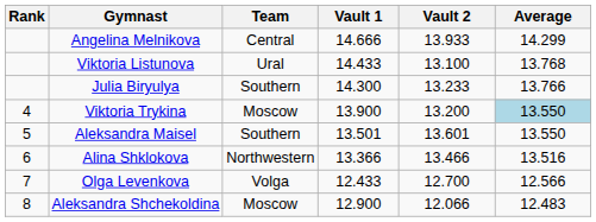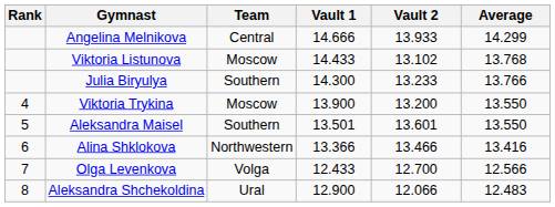Viktoria Listunova | Team: Ural -> Moscow
Viktoria Listunova | Vault 2: 13.100 -> 13.102
Viktoria Trykina | Average: lightblue background -> no background
Alina Shklokova | Average: 13.516 -> 13.416
Aleksandra Shchekoldina | Team: Moscow -> Ural
